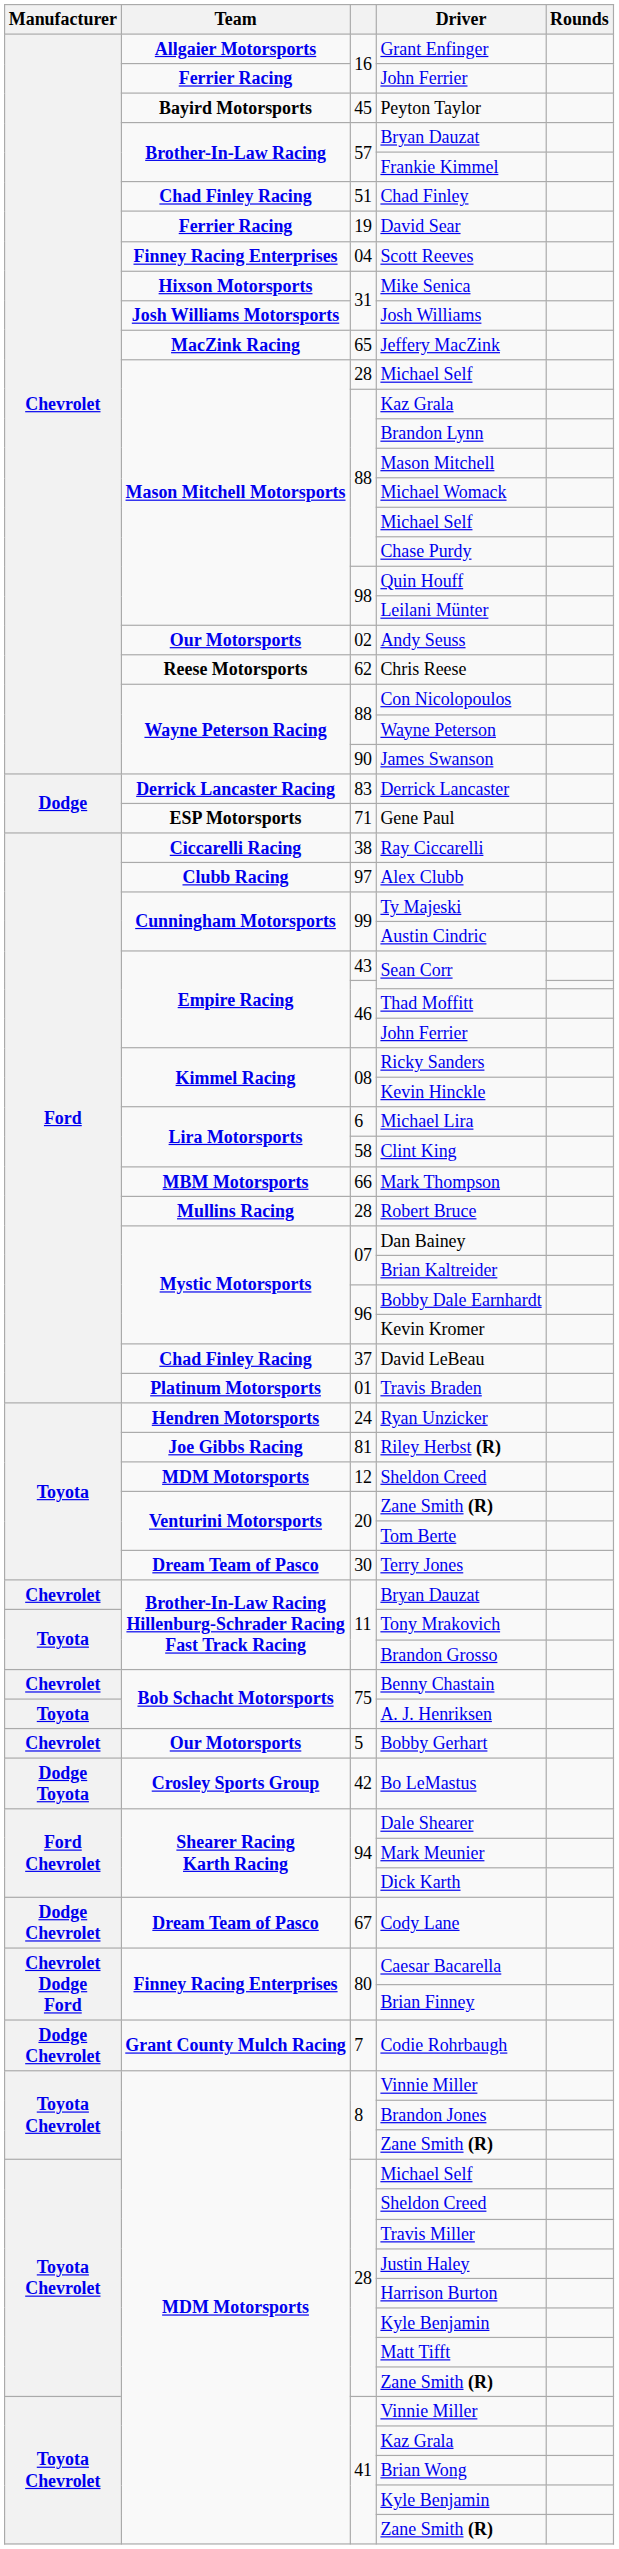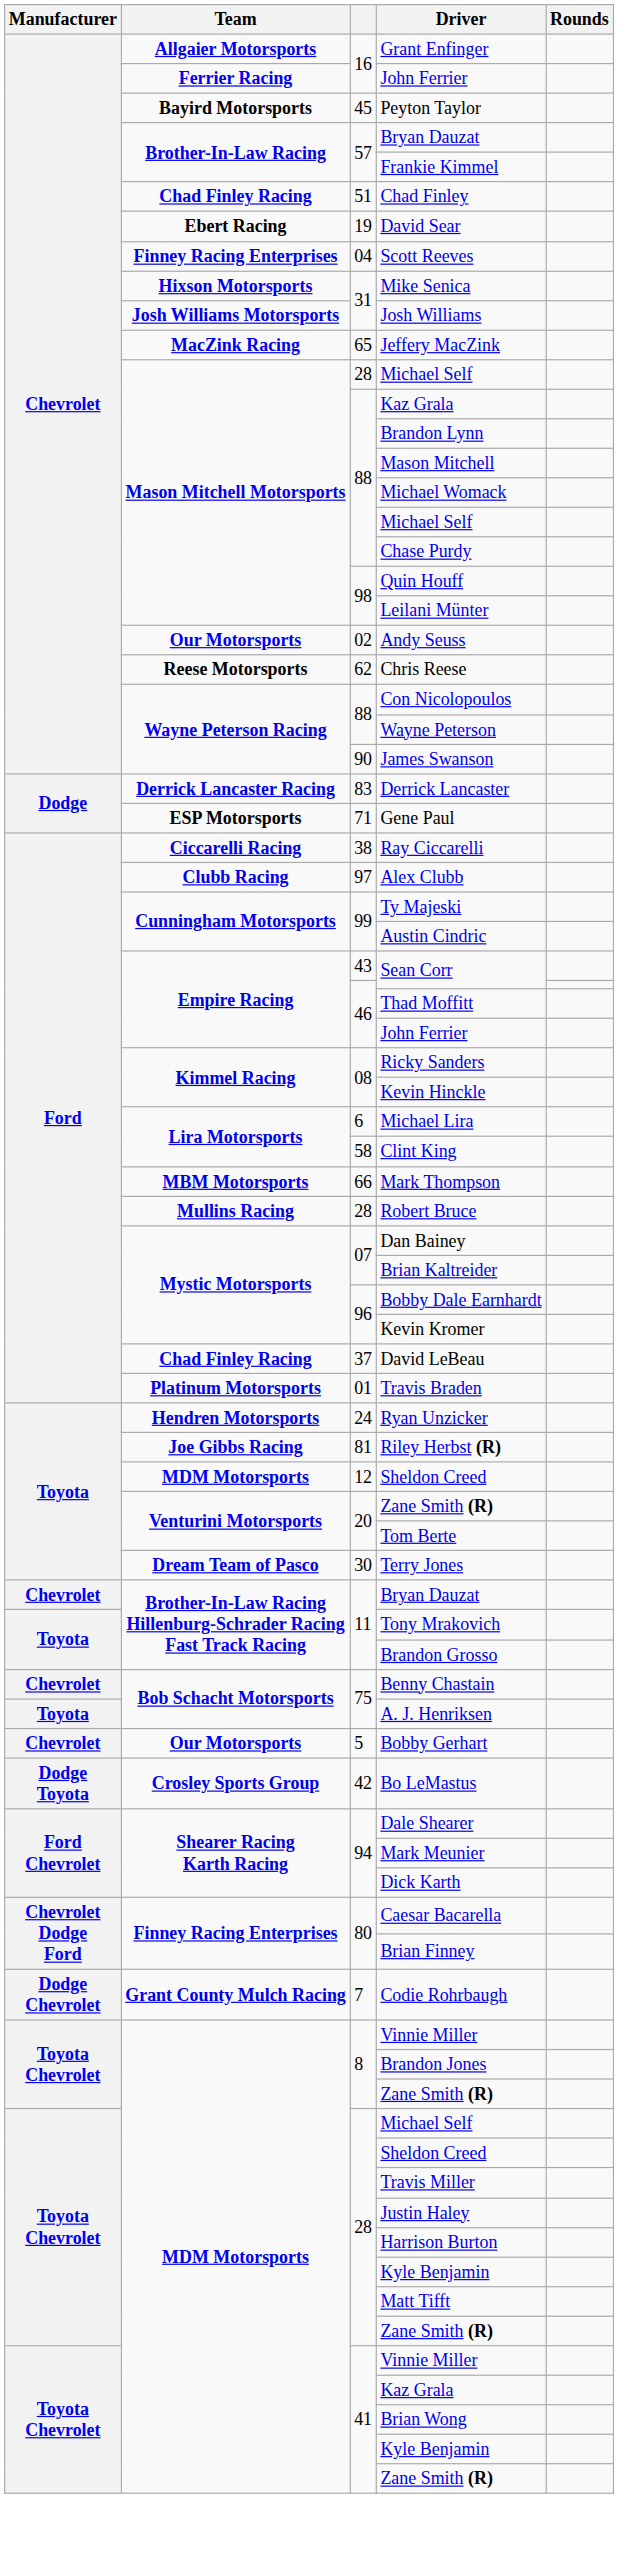David Sear | Team: Ferrier Racing -> Ebert Racing
- row: Dodge Chevrolet | Dream Team of Pasco | 67 | Cody Lane
